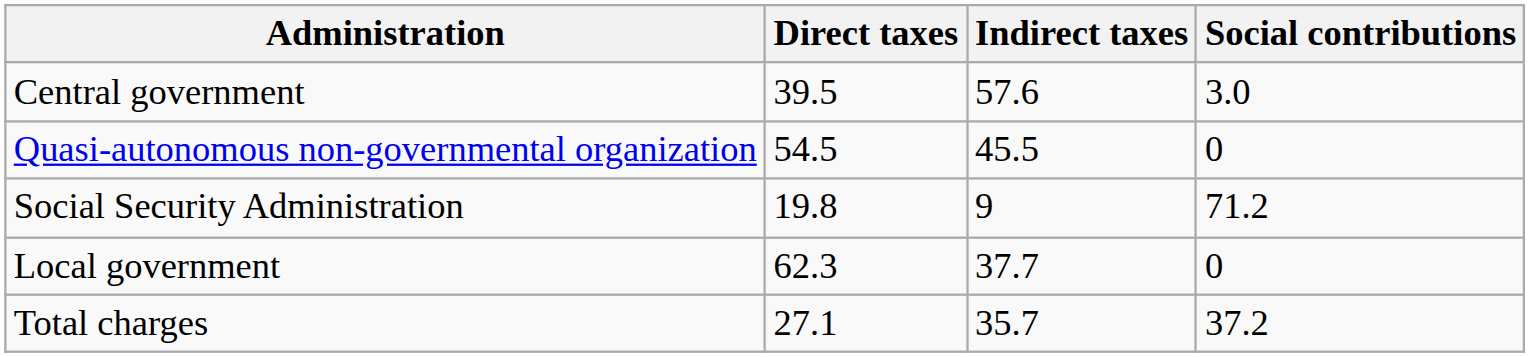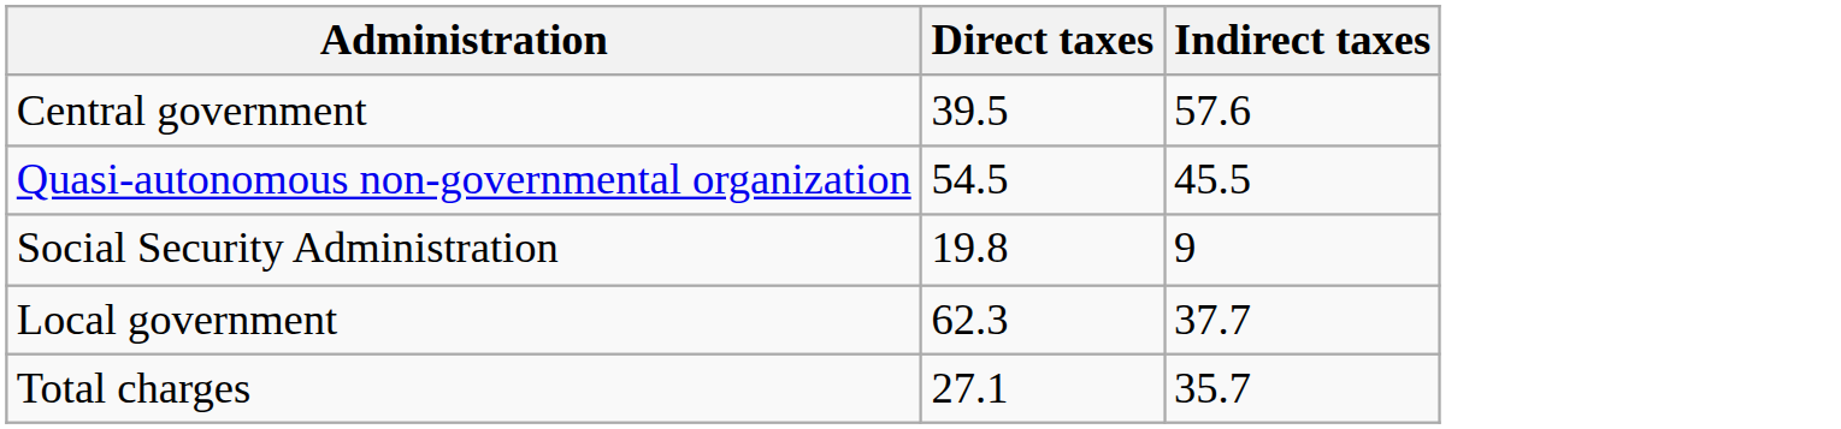- column: Social contributions | 3.0 | 0 | 71.2 | 0 | 37.2
